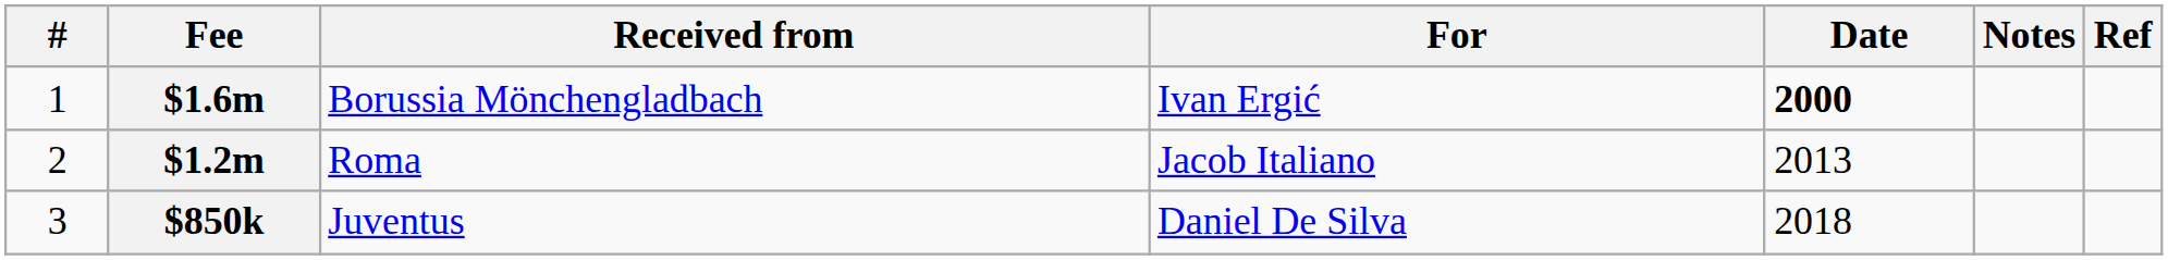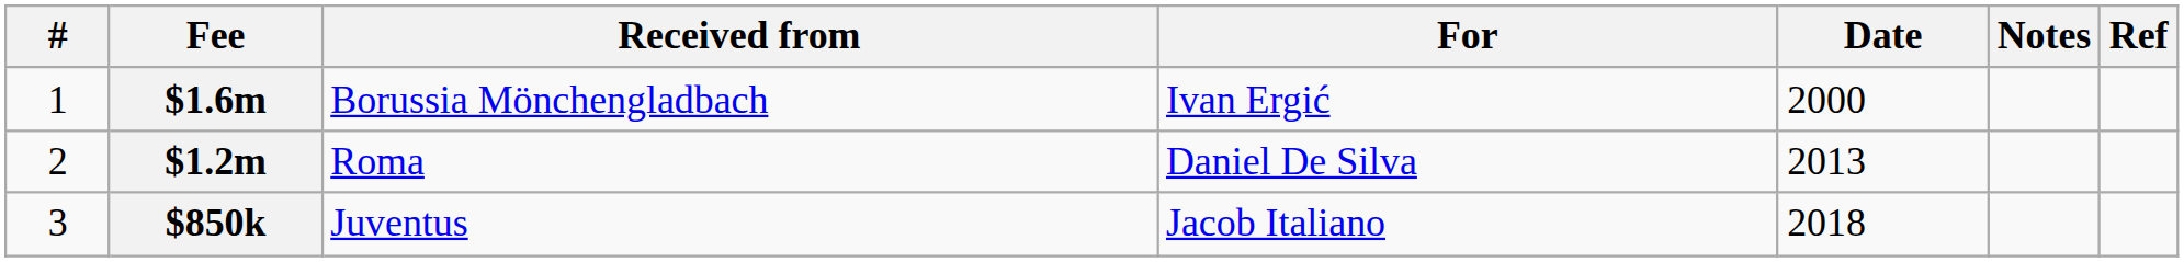$1.6m | Date: bold -> normal
$1.2m | For: Jacob Italiano -> Daniel De Silva
$850k | For: Daniel De Silva -> Jacob Italiano
